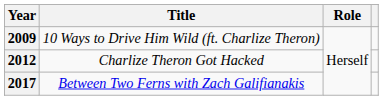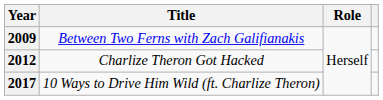2009 | Title: 10 Ways to Drive Him Wild (ft. Charlize Theron) -> Between Two Ferns with Zach Galifianakis
2017 | Title: Between Two Ferns with Zach Galifianakis -> 10 Ways to Drive Him Wild (ft. Charlize Theron)
